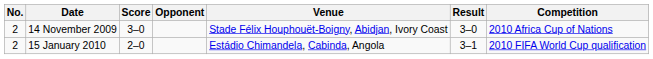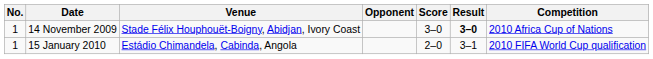columns swapped: Venue <-> Score
14 November 2009 | No.: 2 -> 1
14 November 2009 | Result: normal -> bold
15 January 2010 | No.: 2 -> 1
